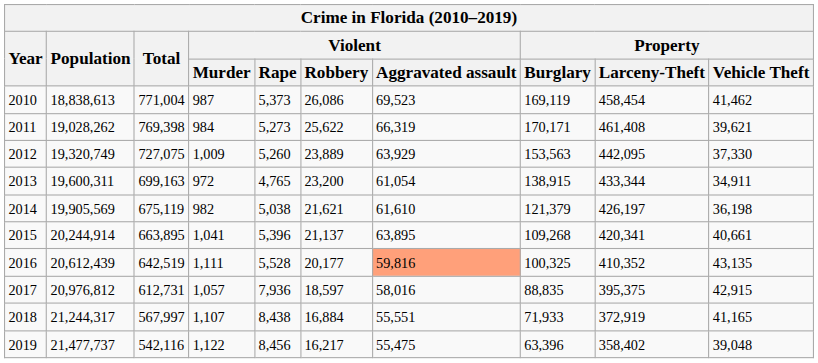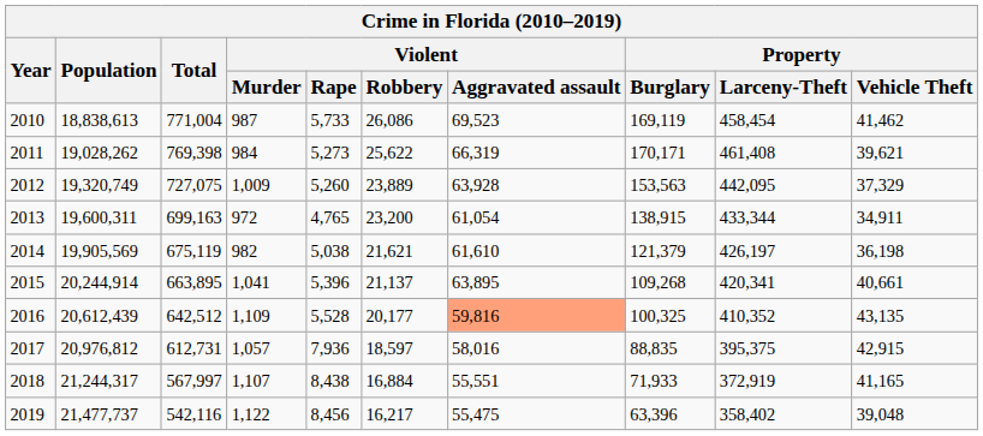2010 | Violent / Rape: 5,373 -> 5,733
2012 | Violent / Aggravated assault: 63,929 -> 63,928
2012 | Property / Vehicle Theft: 37,330 -> 37,329
2016 | Total: 642,519 -> 642,512
2016 | Violent / Murder: 1,111 -> 1,109
